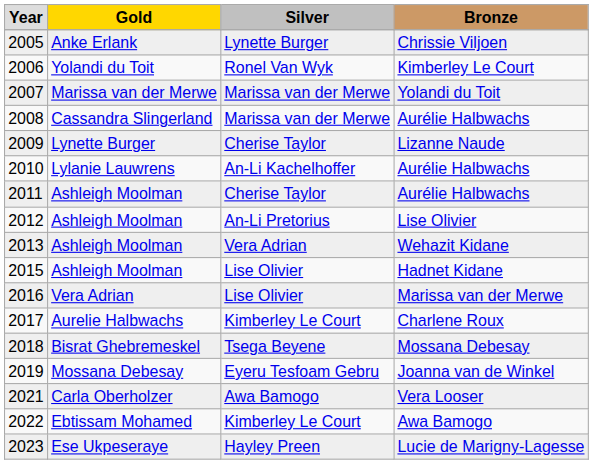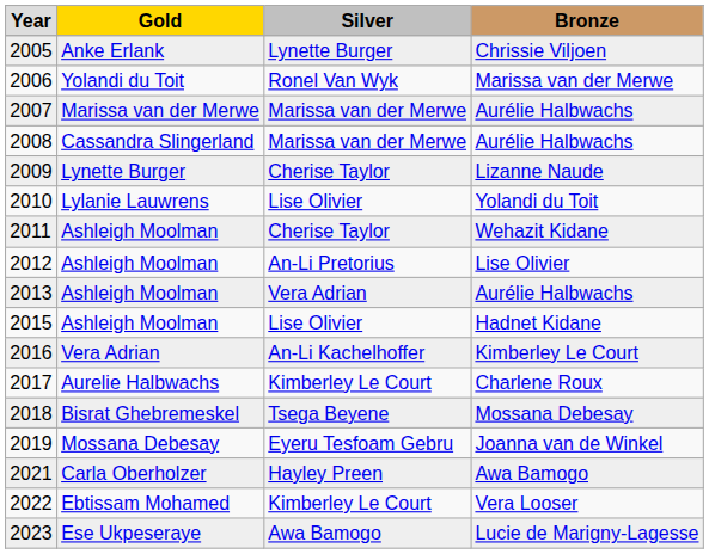2006 | column 4: Kimberley Le Court -> Marissa van der Merwe
2007 | column 4: Yolandi du Toit -> Aurélie Halbwachs
2010 | column 3: An-Li Kachelhoffer -> Lise Olivier
2010 | column 4: Aurélie Halbwachs -> Yolandi du Toit
2011 | column 4: Aurélie Halbwachs -> Wehazit Kidane
2013 | column 4: Wehazit Kidane -> Aurélie Halbwachs
2016 | column 3: Lise Olivier -> An-Li Kachelhoffer
2016 | column 4: Marissa van der Merwe -> Kimberley Le Court
2021 | column 3: Awa Bamogo -> Hayley Preen
2021 | column 4: Vera Looser -> Awa Bamogo
2022 | column 4: Awa Bamogo -> Vera Looser
2023 | column 3: Hayley Preen -> Awa Bamogo
